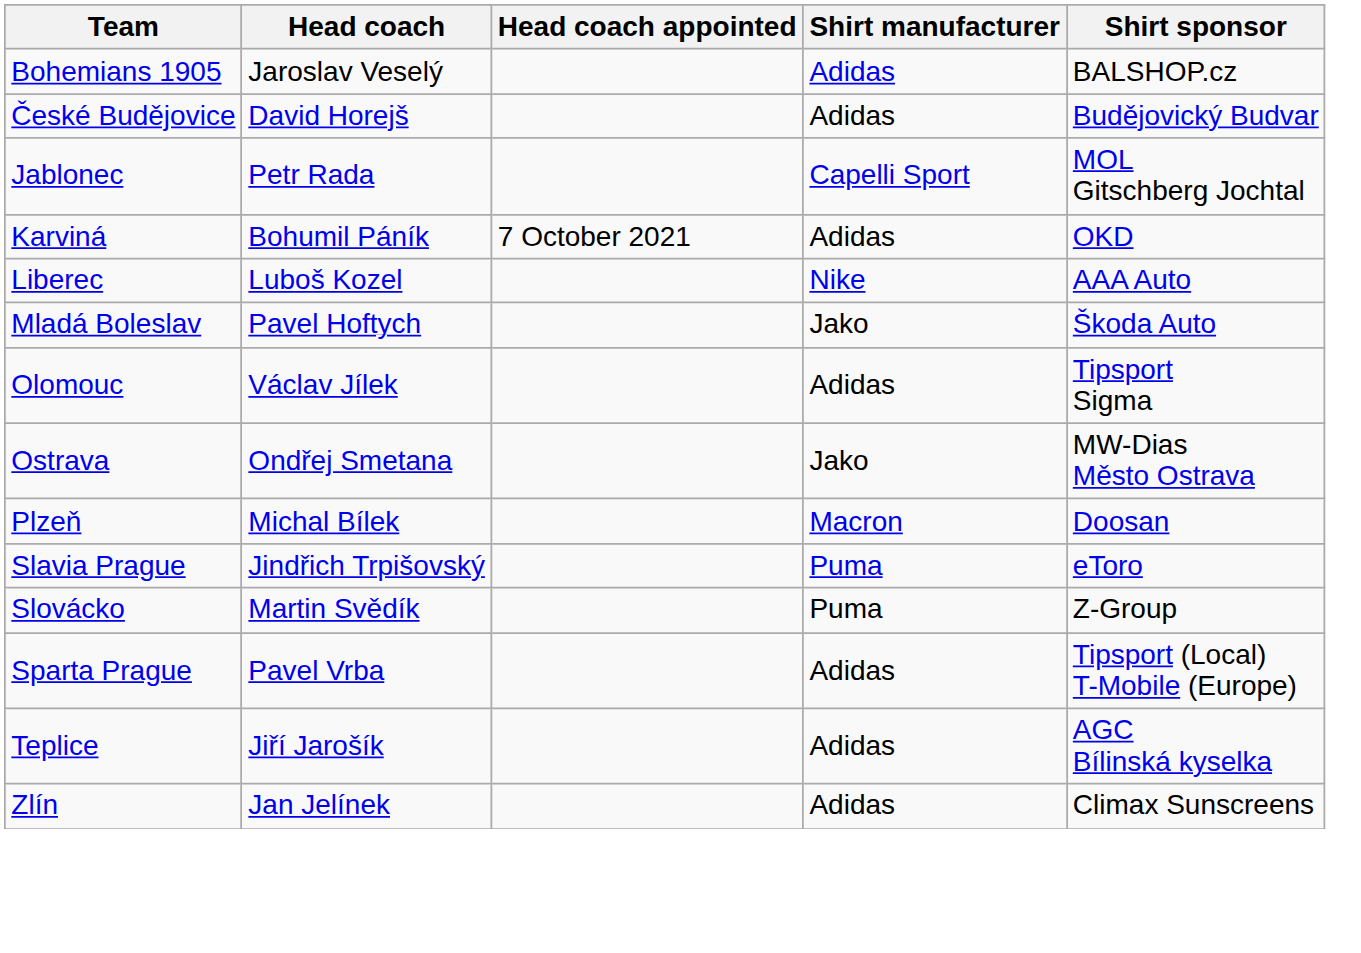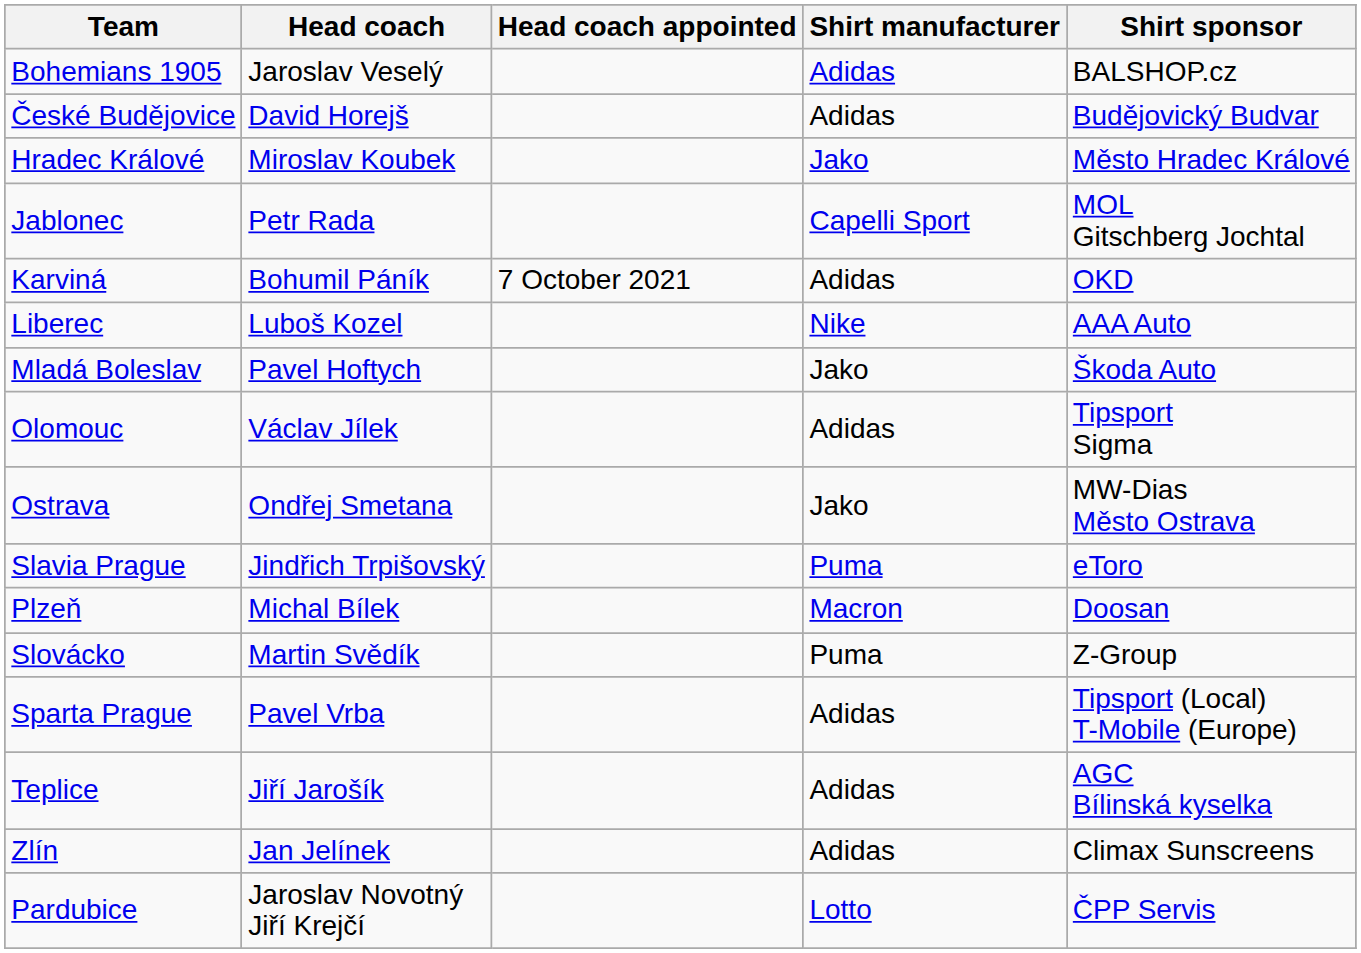+ row: Hradec Králové | Miroslav Koubek | Jako | Město Hradec Králové
rows swapped: Plzeň <-> Slavia Prague
+ row: Pardubice | Jaroslav Novotný Jiří Krejčí | Lotto | ČPP Servis
